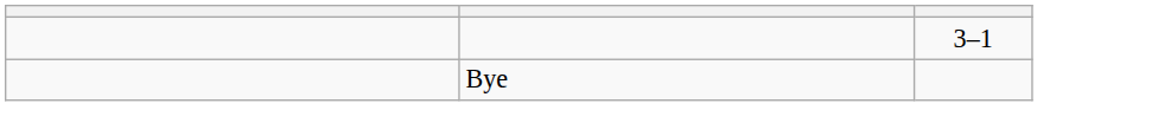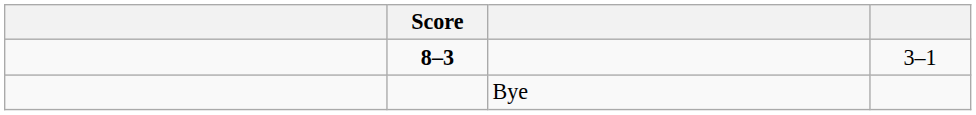+ column: Score | 8–3
